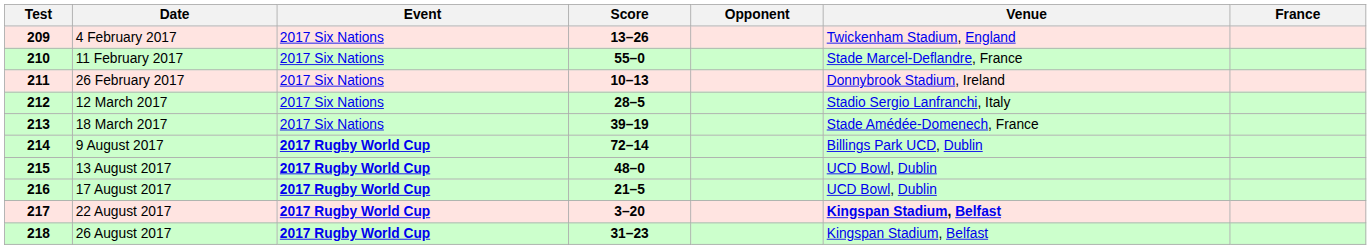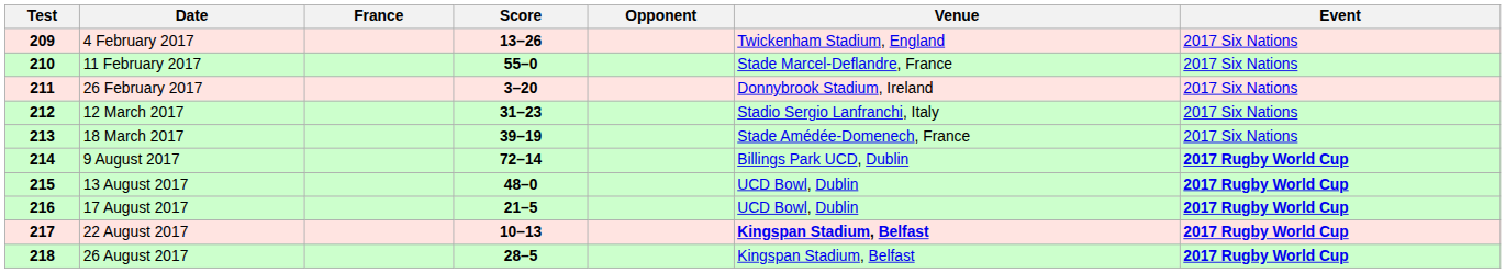columns swapped: France <-> Event
26 February 2017 | Score: 10–13 -> 3–20
12 March 2017 | Score: 28–5 -> 31–23
22 August 2017 | Score: 3–20 -> 10–13
26 August 2017 | Score: 31–23 -> 28–5
